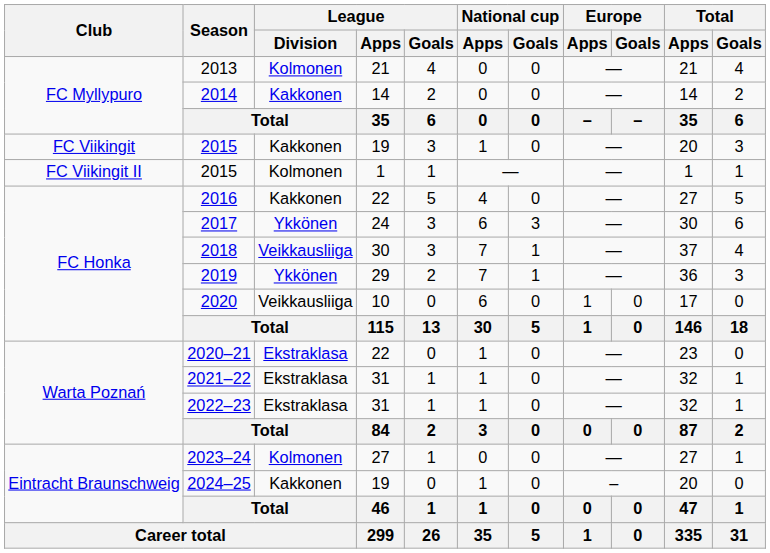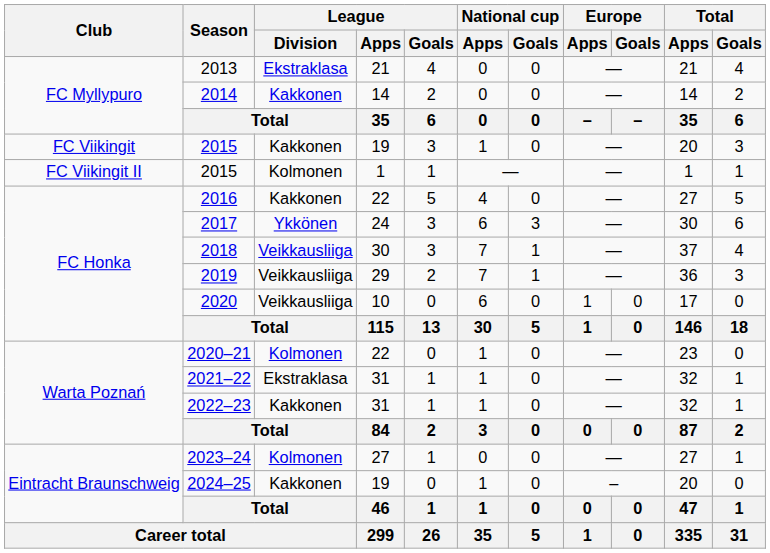2013 | League / Division: Kolmonen -> Ekstraklasa
2019 | League / Division: Ykkönen -> Veikkausliiga
2020–21 | League / Division: Ekstraklasa -> Kolmonen
2022–23 | League / Division: Ekstraklasa -> Kakkonen
